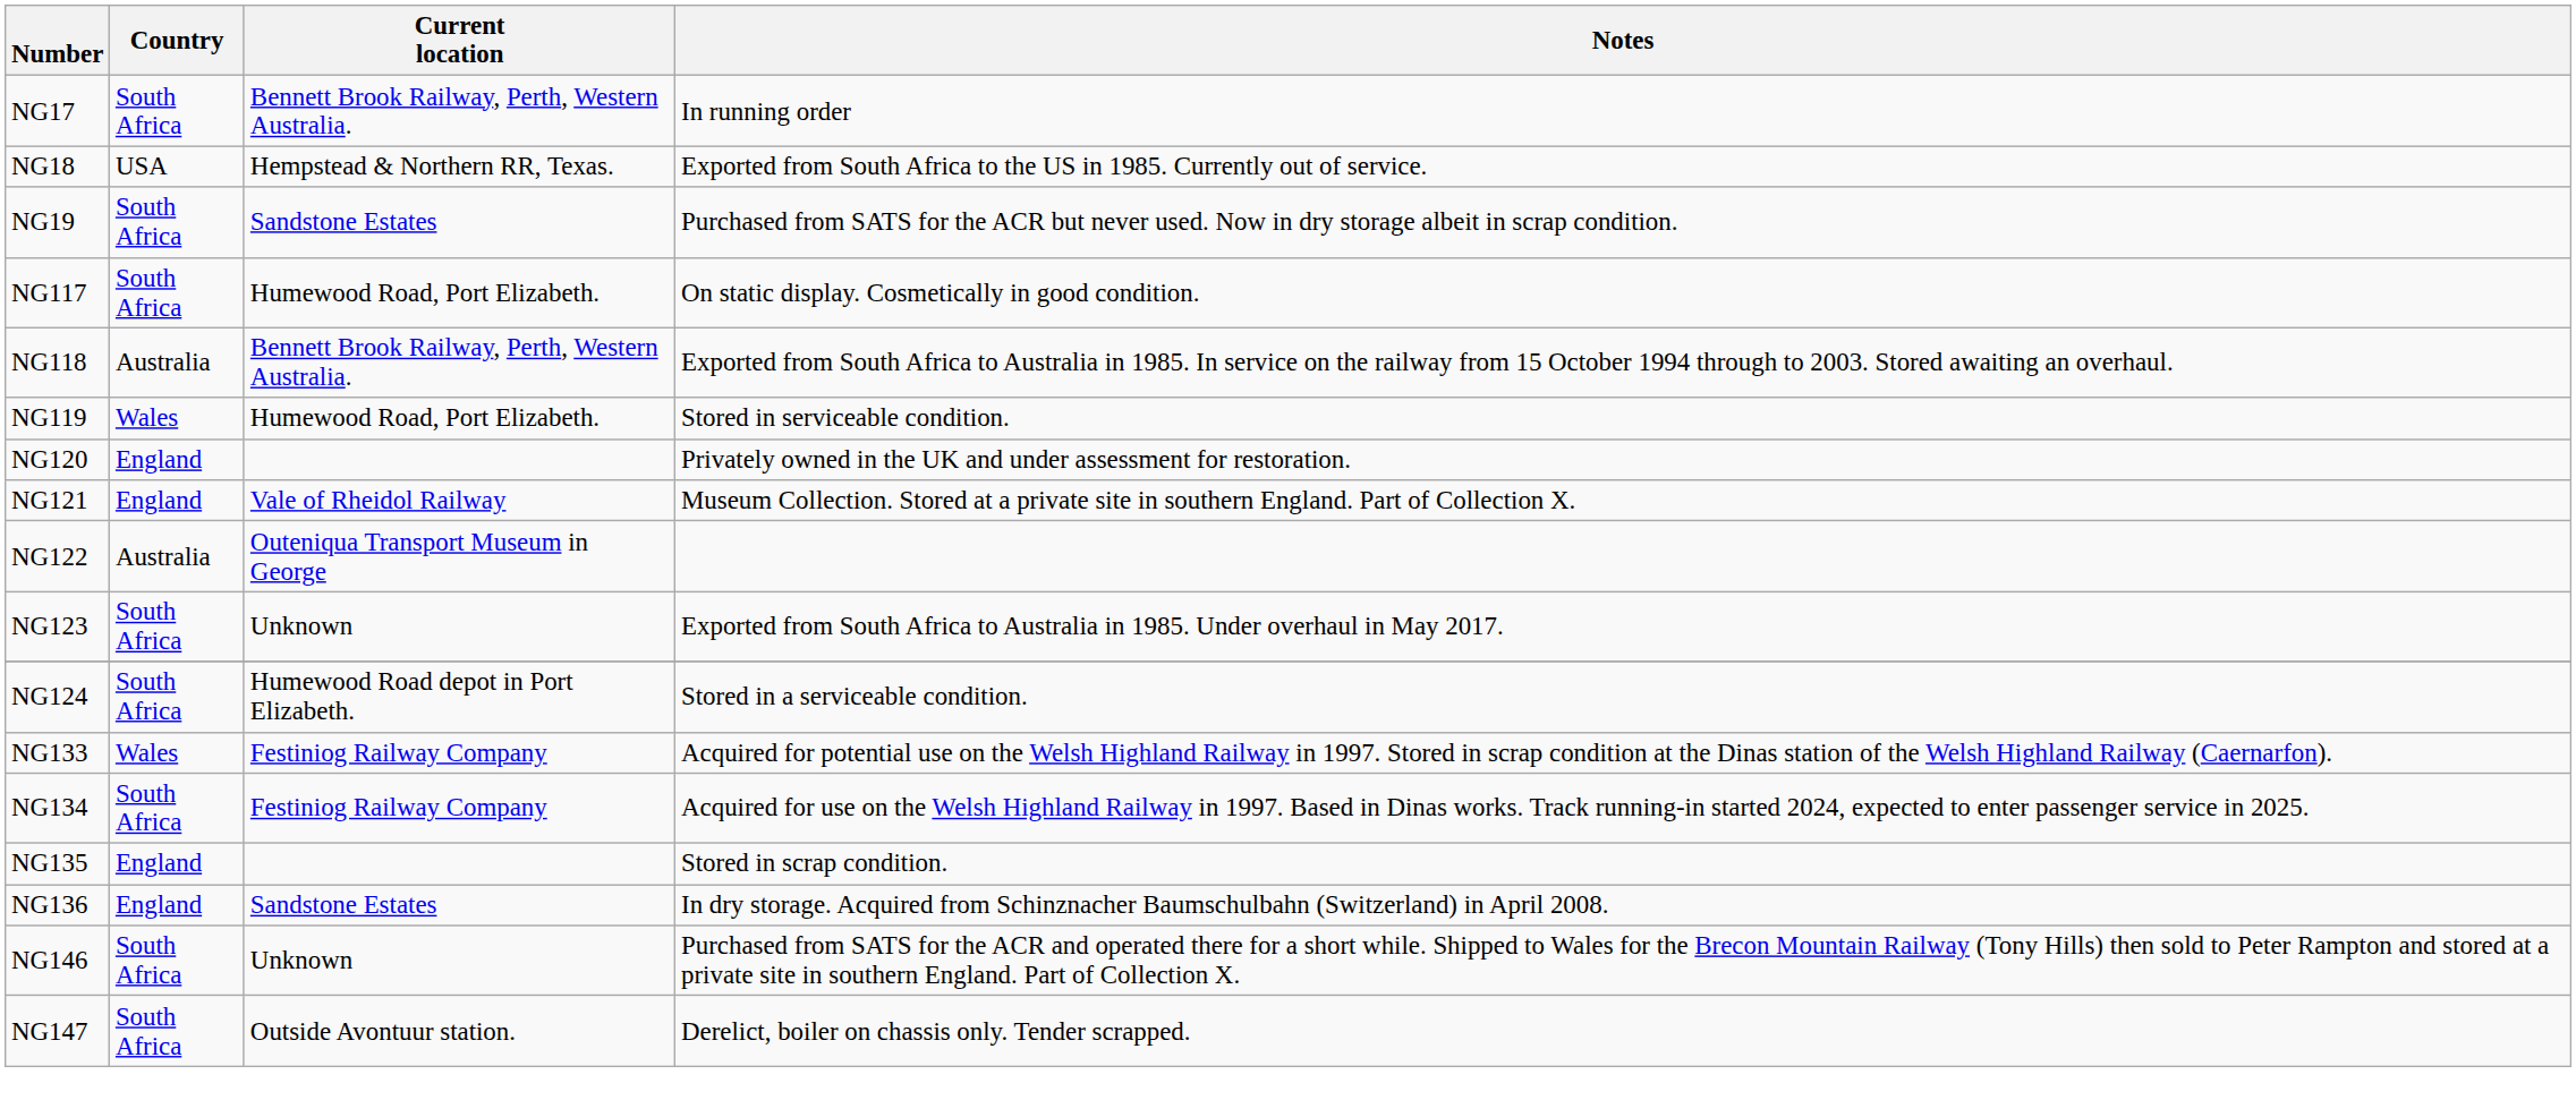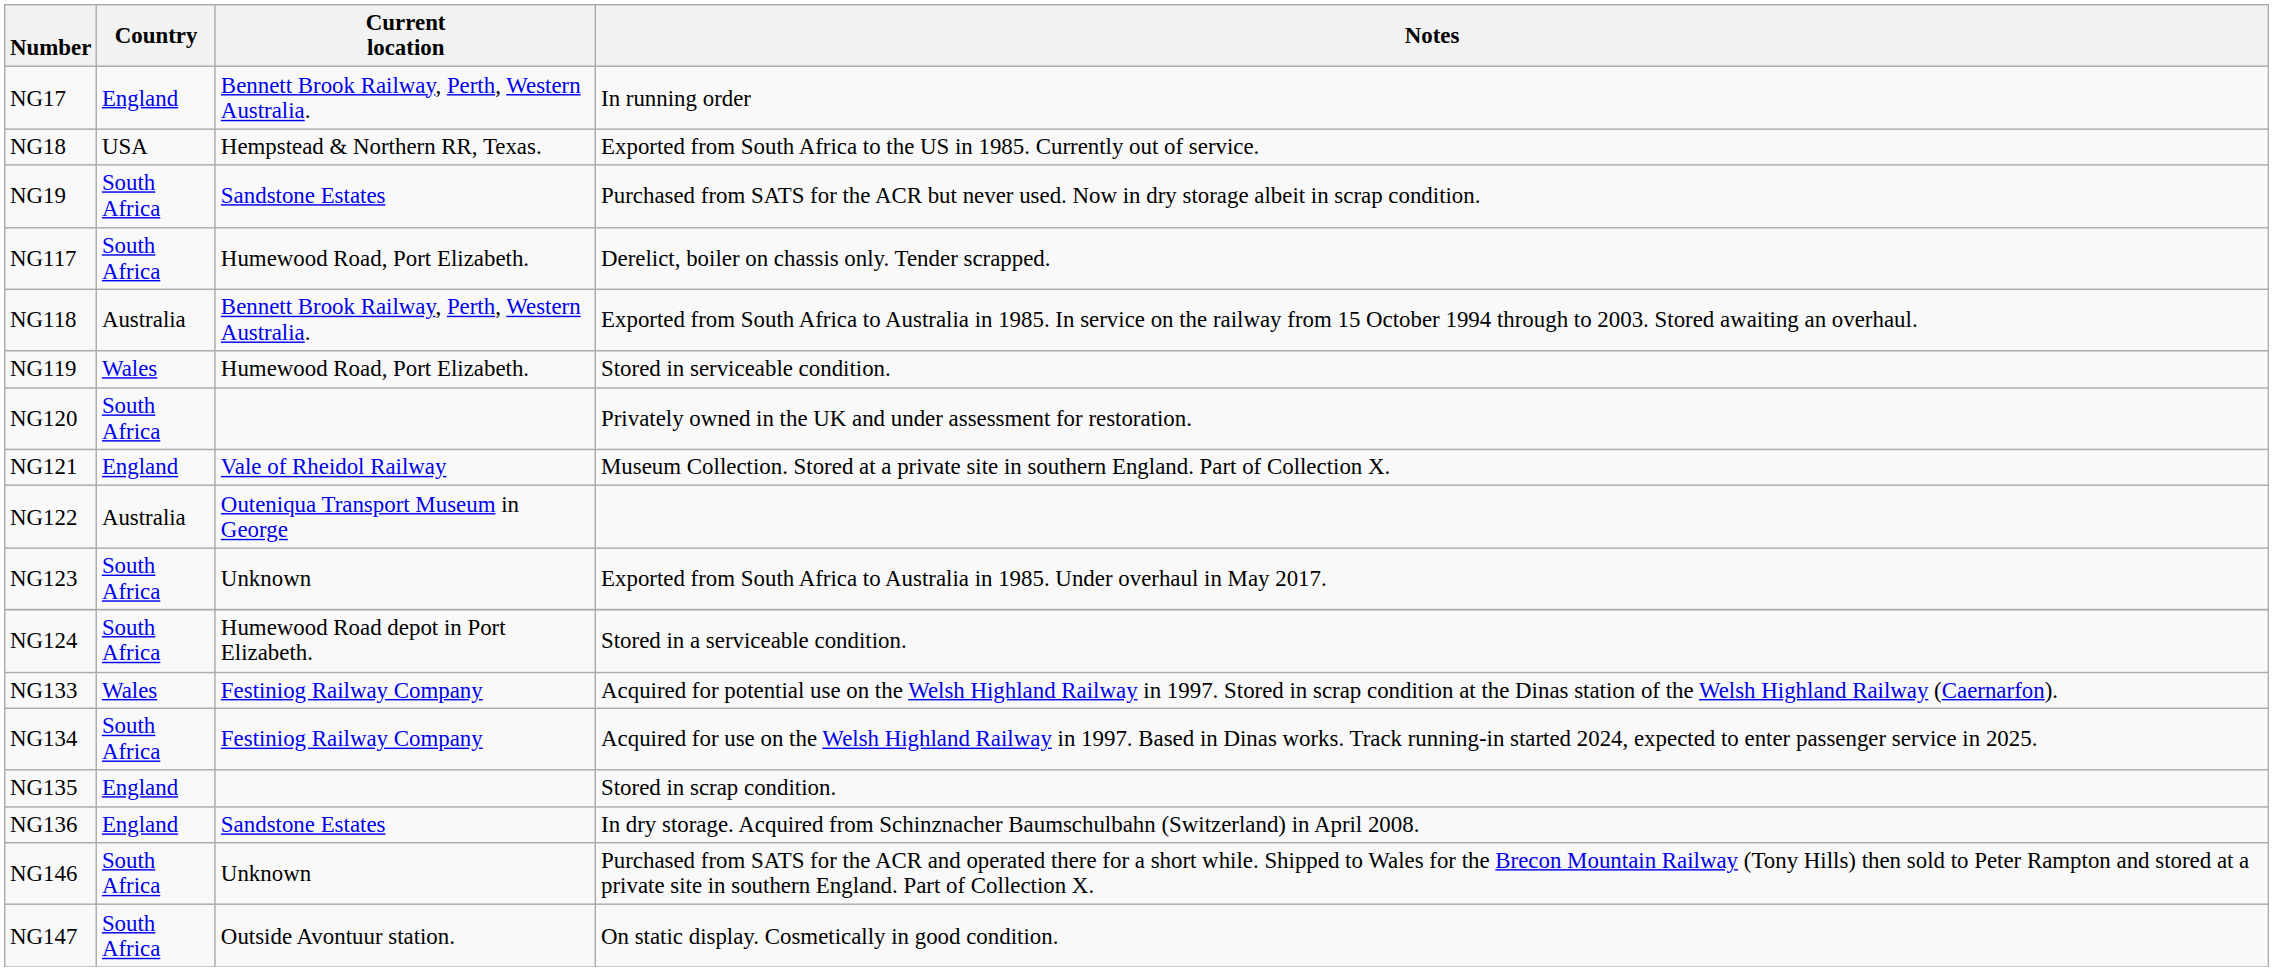NG17 | Country: South Africa -> England
NG117 | Notes: On static display. Cosmetically in good condition. -> Derelict, boiler on chassis only. Tender scrapped.
NG120 | Country: England -> South Africa
NG147 | Notes: Derelict, boiler on chassis only. Tender scrapped. -> On static display. Cosmetically in good condition.
